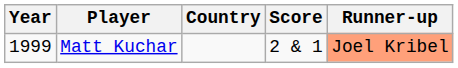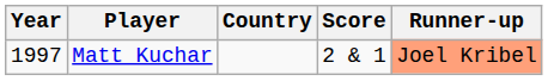Matt Kuchar | Year: 1999 -> 1997
